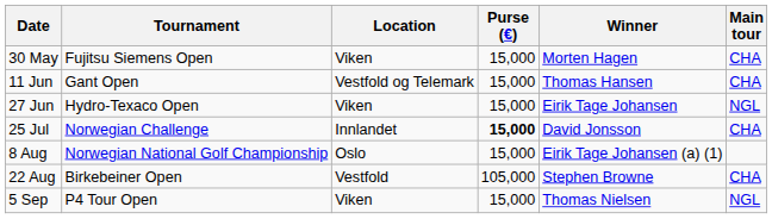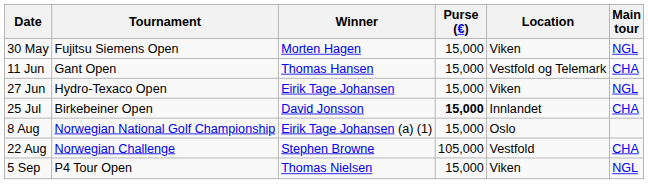columns swapped: Location <-> Winner
30 May | Main tour: CHA -> NGL
25 Jul | Tournament: Norwegian Challenge -> Birkebeiner Open
22 Aug | Tournament: Birkebeiner Open -> Norwegian Challenge
